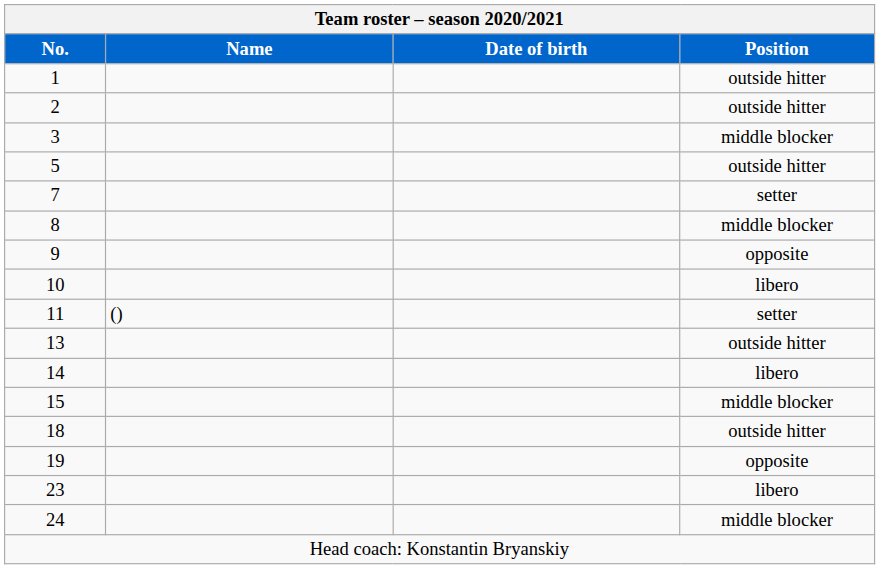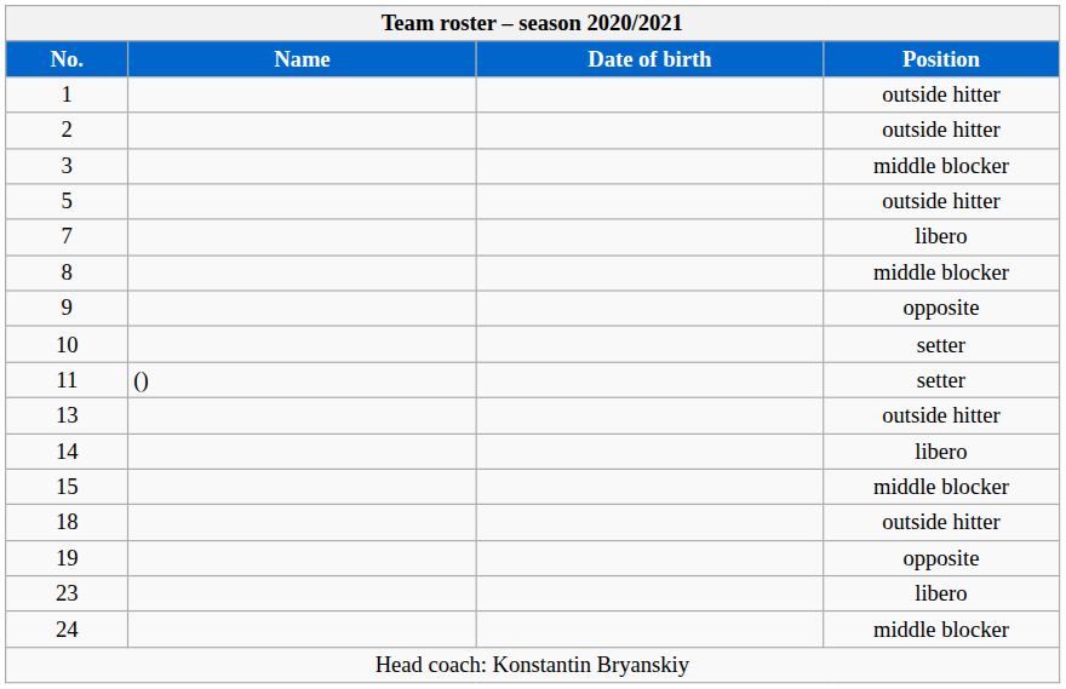7 | Position: setter -> libero
10 | Position: libero -> setter
